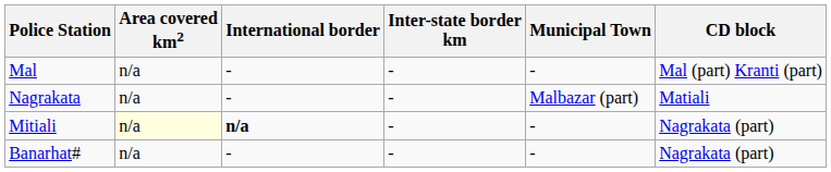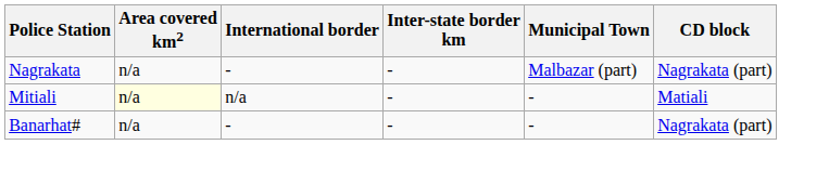- row: Mal | n/a | - | - | - | Mal (part) Kranti (part)
Nagrakata | CD block: Matiali -> Nagrakata (part)
Mitiali | International border: bold -> normal
Mitiali | CD block: Nagrakata (part) -> Matiali
